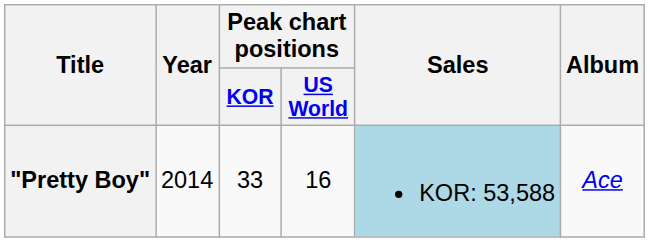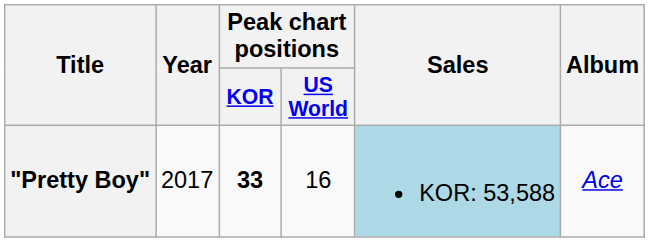"Pretty Boy" | Year: 2014 -> 2017
"Pretty Boy" | Peak chart positions / KOR: normal -> bold
